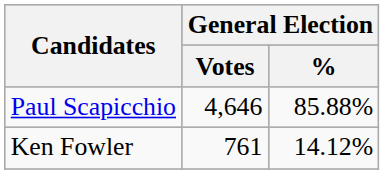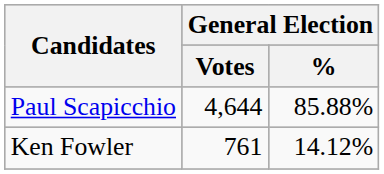Paul Scapicchio | General Election / Votes: 4,646 -> 4,644
